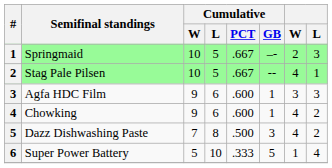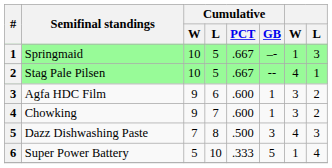Springmaid | W: 2 -> 1
Agfa HDC Film | L: 3 -> 2
Chowking | Cumulative / L: 6 -> 7
Chowking | W: 4 -> 3
Dazz Dishwashing Paste | L: 2 -> 3
